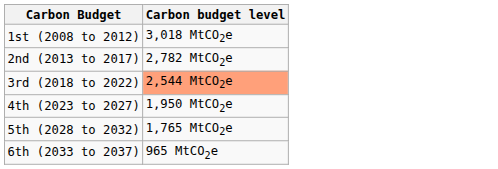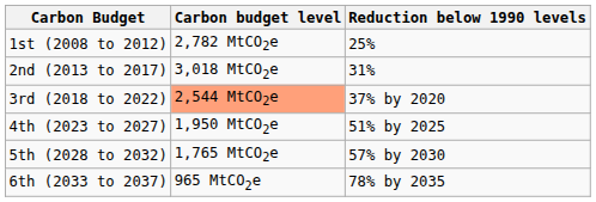+ column: Reduction below 1990 levels | 25% | 31% | 37% by 2020 | 51% by 2025 | 57% by 2030 | 78% by 2035
1st (2008 to 2012) | Carbon budget level: 3,018 MtCO2e -> 2,782 MtCO2e
2nd (2013 to 2017) | Carbon budget level: 2,782 MtCO2e -> 3,018 MtCO2e
